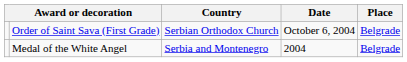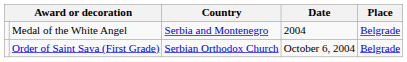rows swapped: Medal of the White Angel <-> Order of Saint Sava (First Grade)
